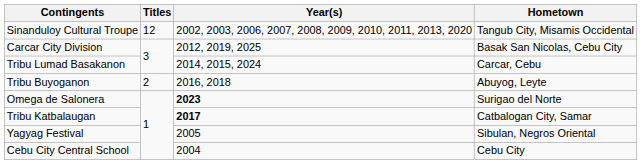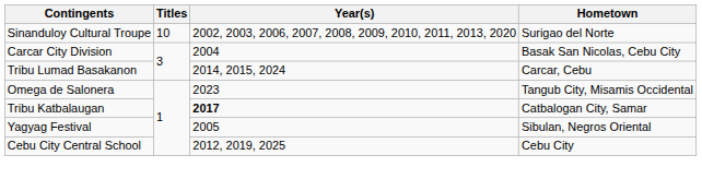Sinanduloy Cultural Troupe | Titles: 12 -> 10
Sinanduloy Cultural Troupe | Hometown: Tangub City, Misamis Occidental -> Surigao del Norte
Carcar City Division | Year(s): 2012, 2019, 2025 -> 2004
- row: Tribu Buyoganon | 2 | 2016, 2018 | Abuyog, Leyte
Omega de Salonera | Year(s): bold -> normal
Omega de Salonera | Hometown: Surigao del Norte -> Tangub City, Misamis Occidental
Cebu City Central School | Year(s): 2004 -> 2012, 2019, 2025
